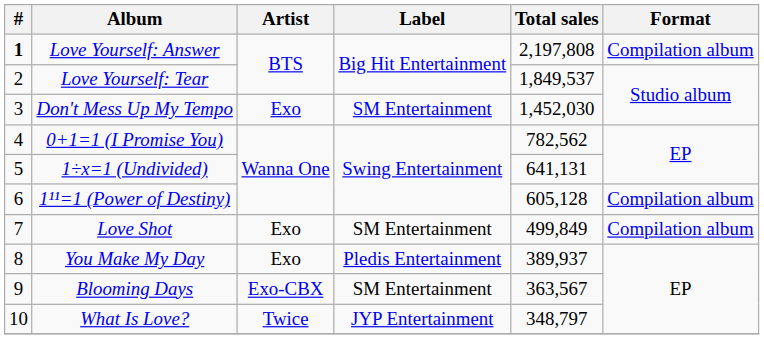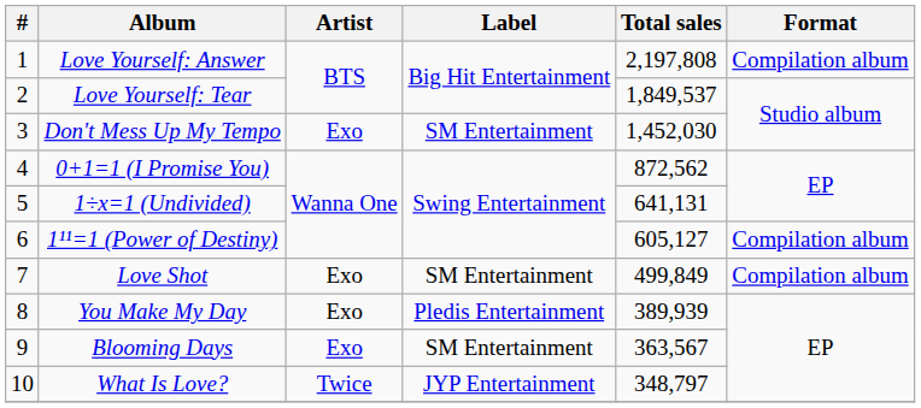Love Yourself: Answer | #: bold -> normal
0+1=1 (I Promise You) | Total sales: 782,562 -> 872,562
1¹¹=1 (Power of Destiny) | Total sales: 605,128 -> 605,127
You Make My Day | Total sales: 389,937 -> 389,939
Blooming Days | Artist: Exo-CBX -> Exo
